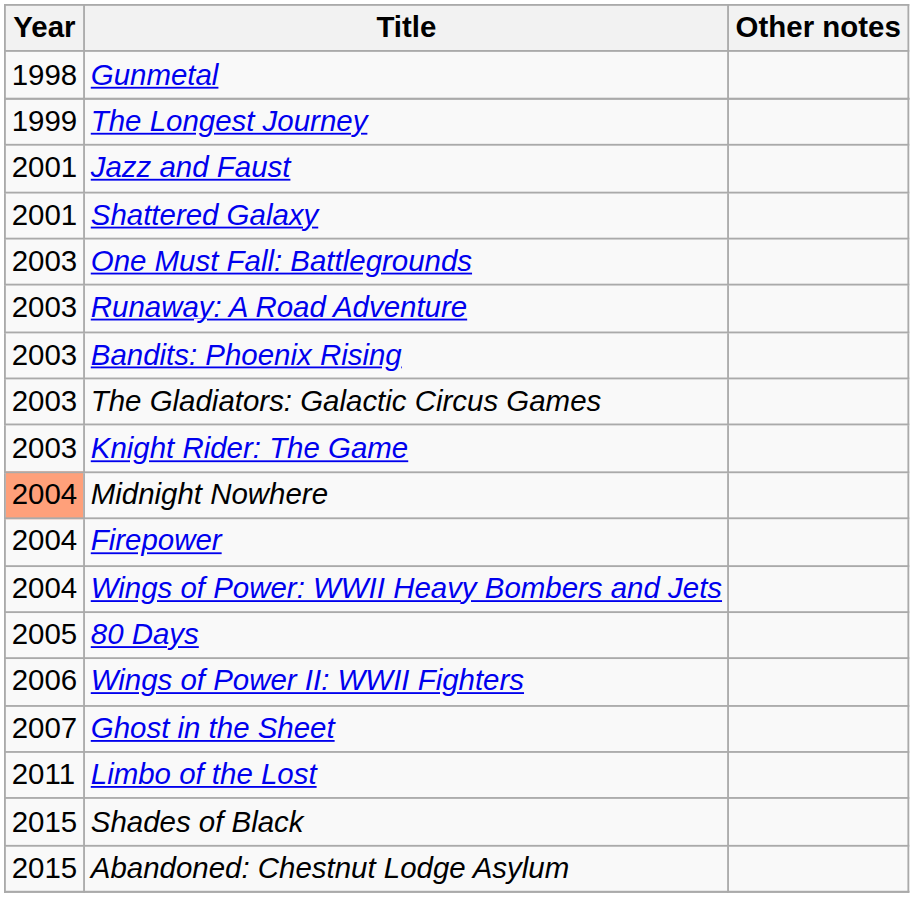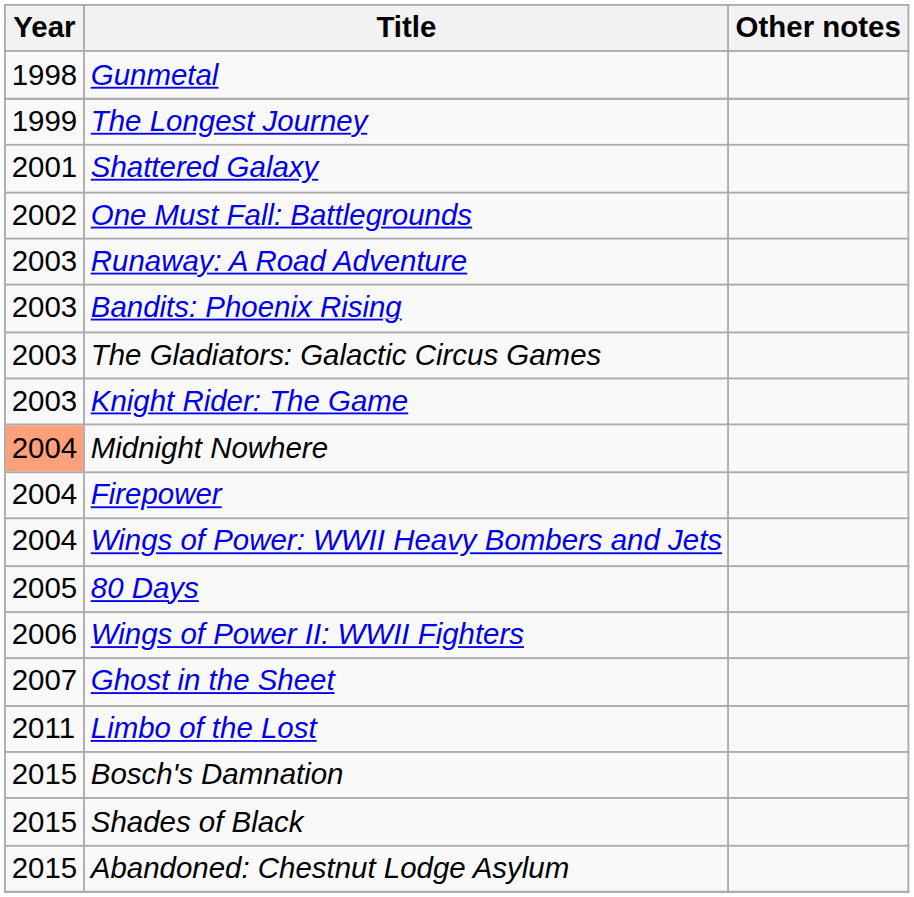- row: 2001 | Jazz and Faust
One Must Fall: Battlegrounds | Year: 2003 -> 2002
+ row: 2015 | Bosch's Damnation
